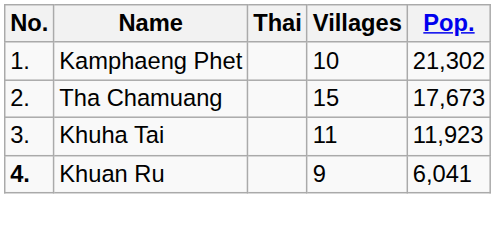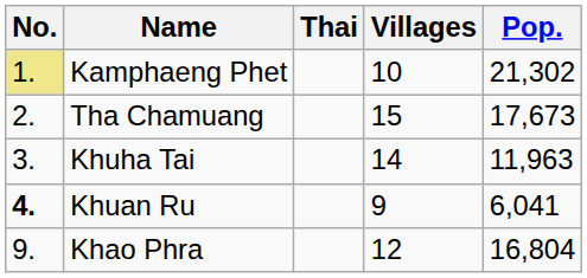Kamphaeng Phet | No.: no background -> khaki background
Khuha Tai | Villages: 11 -> 14
Khuha Tai | Pop.: 11,923 -> 11,963
+ row: 9. | Khao Phra | 12 | 16,804
